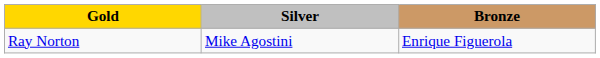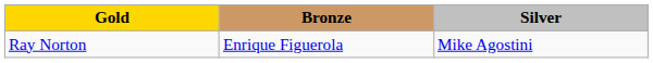columns swapped: Silver <-> Bronze
